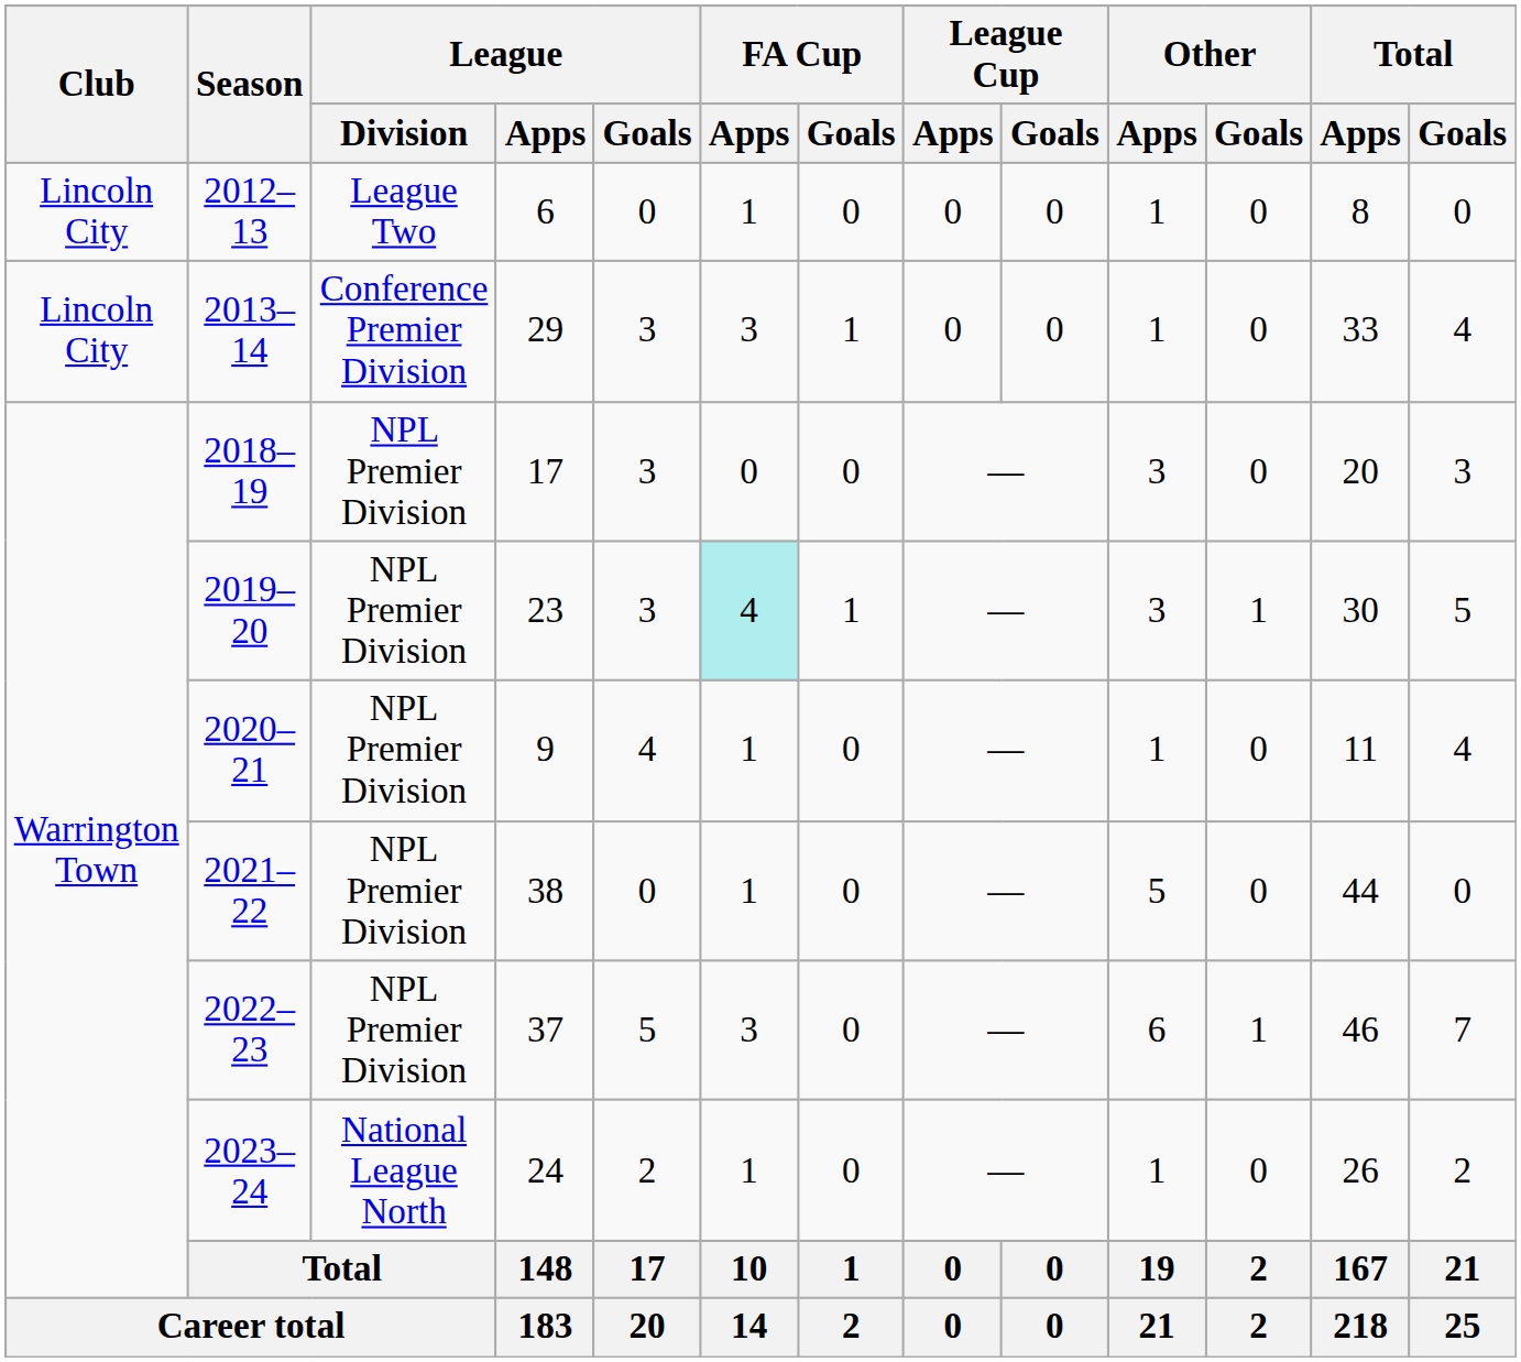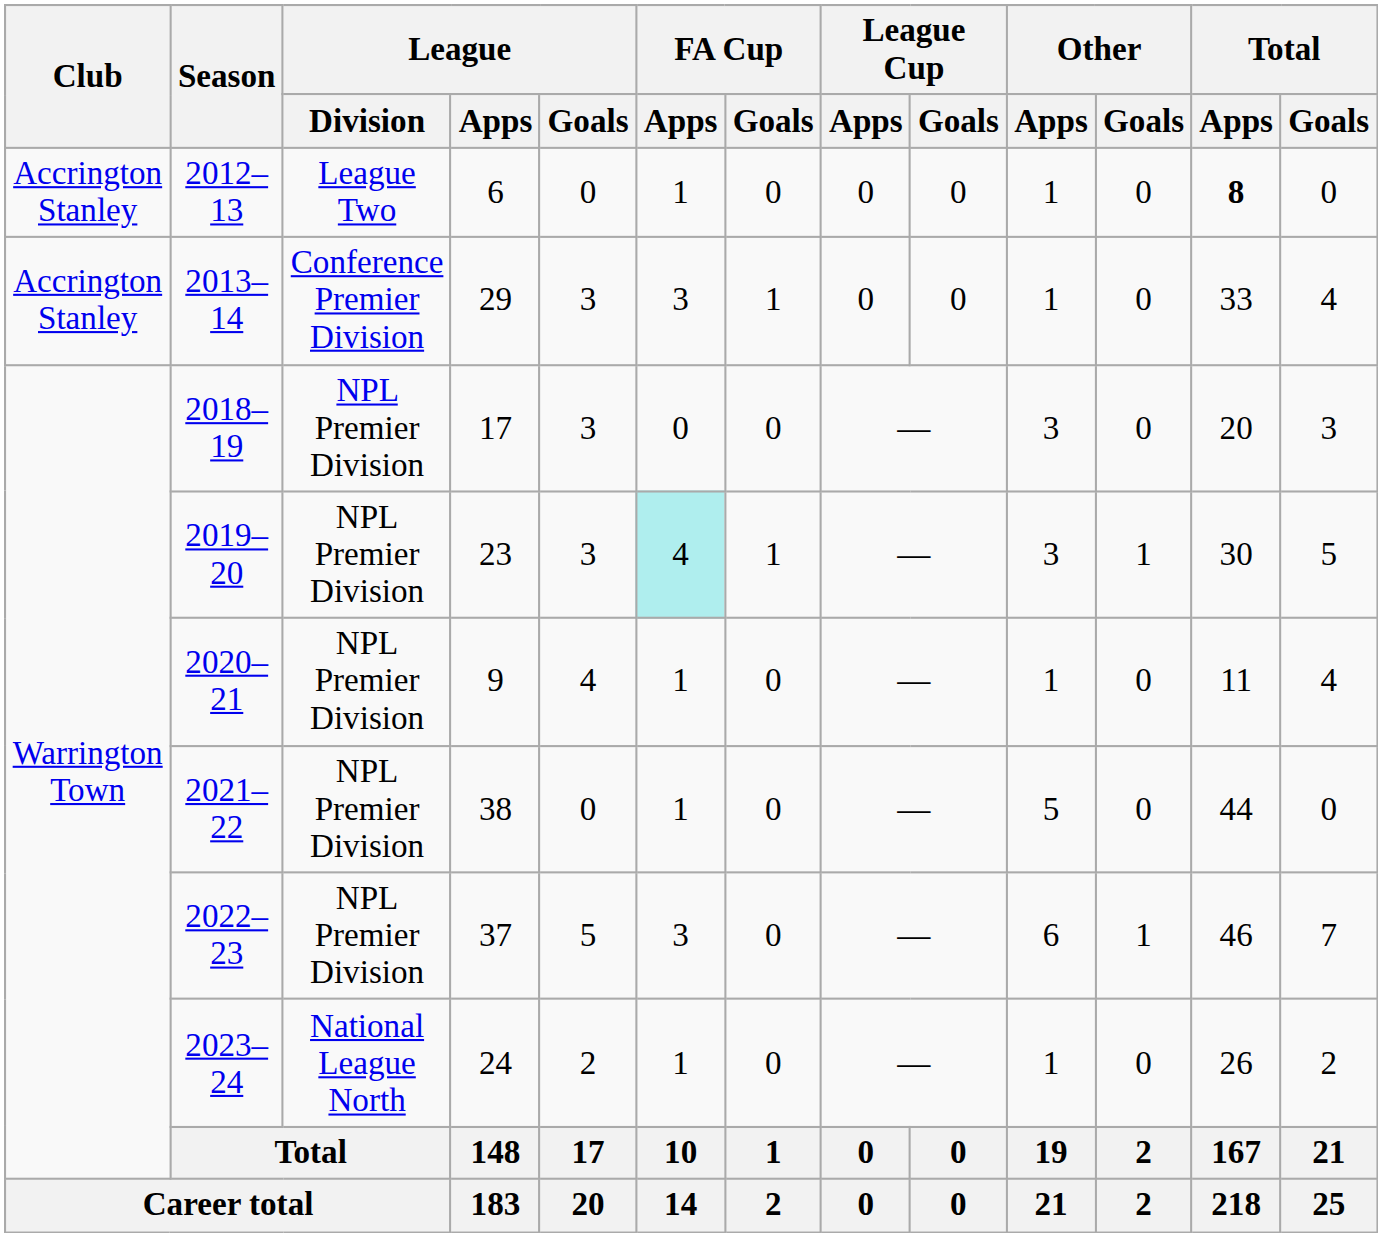2012–13 | Club: Lincoln City -> Accrington Stanley
2012–13 | Total / Apps: normal -> bold
2013–14 | Club: Lincoln City -> Accrington Stanley
